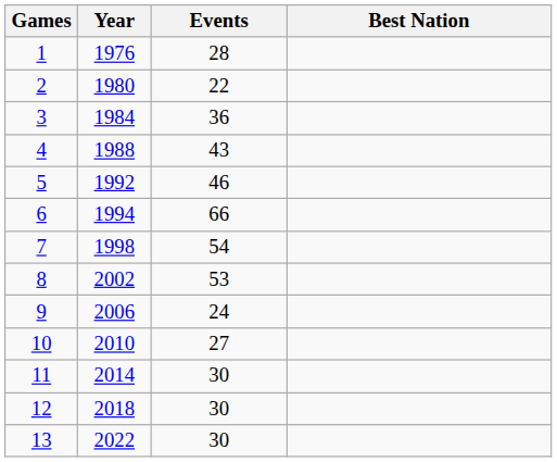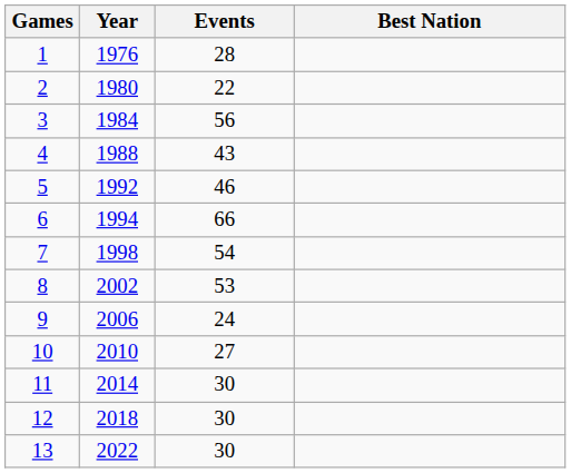3 | Events: 36 -> 56
